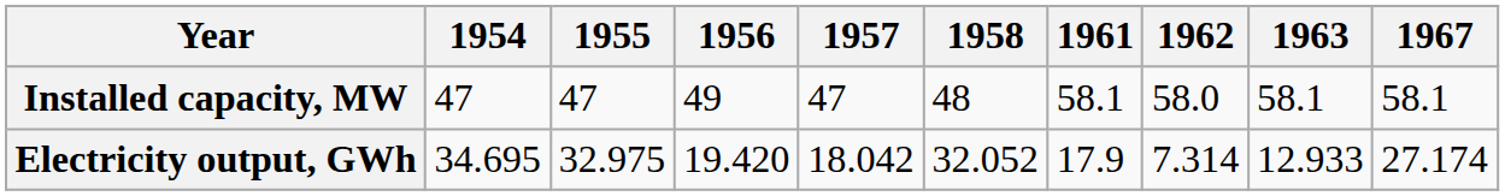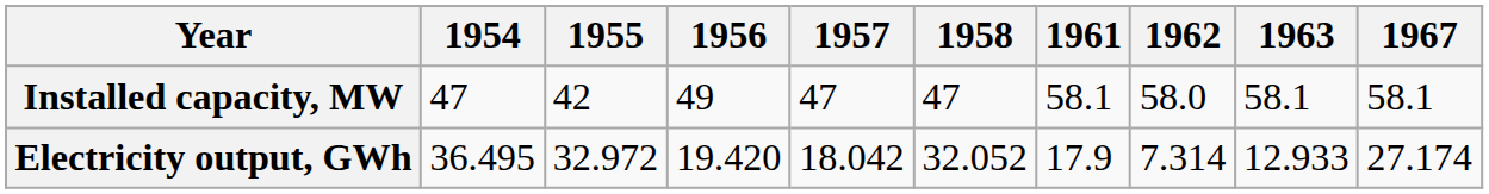Installed capacity, MW | 1955: 47 -> 42
Installed capacity, MW | 1958: 48 -> 47
Electricity output, GWh | 1954: 34.695 -> 36.495
Electricity output, GWh | 1955: 32.975 -> 32.972
